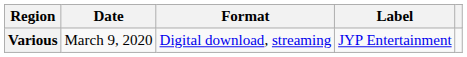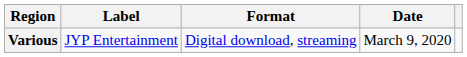columns swapped: Date <-> Label
